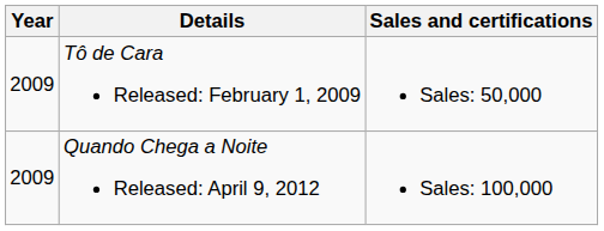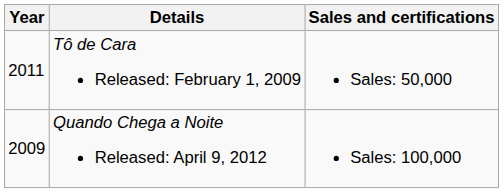Tô de Cara Released: February 1, 2009 | Year: 2009 -> 2011
